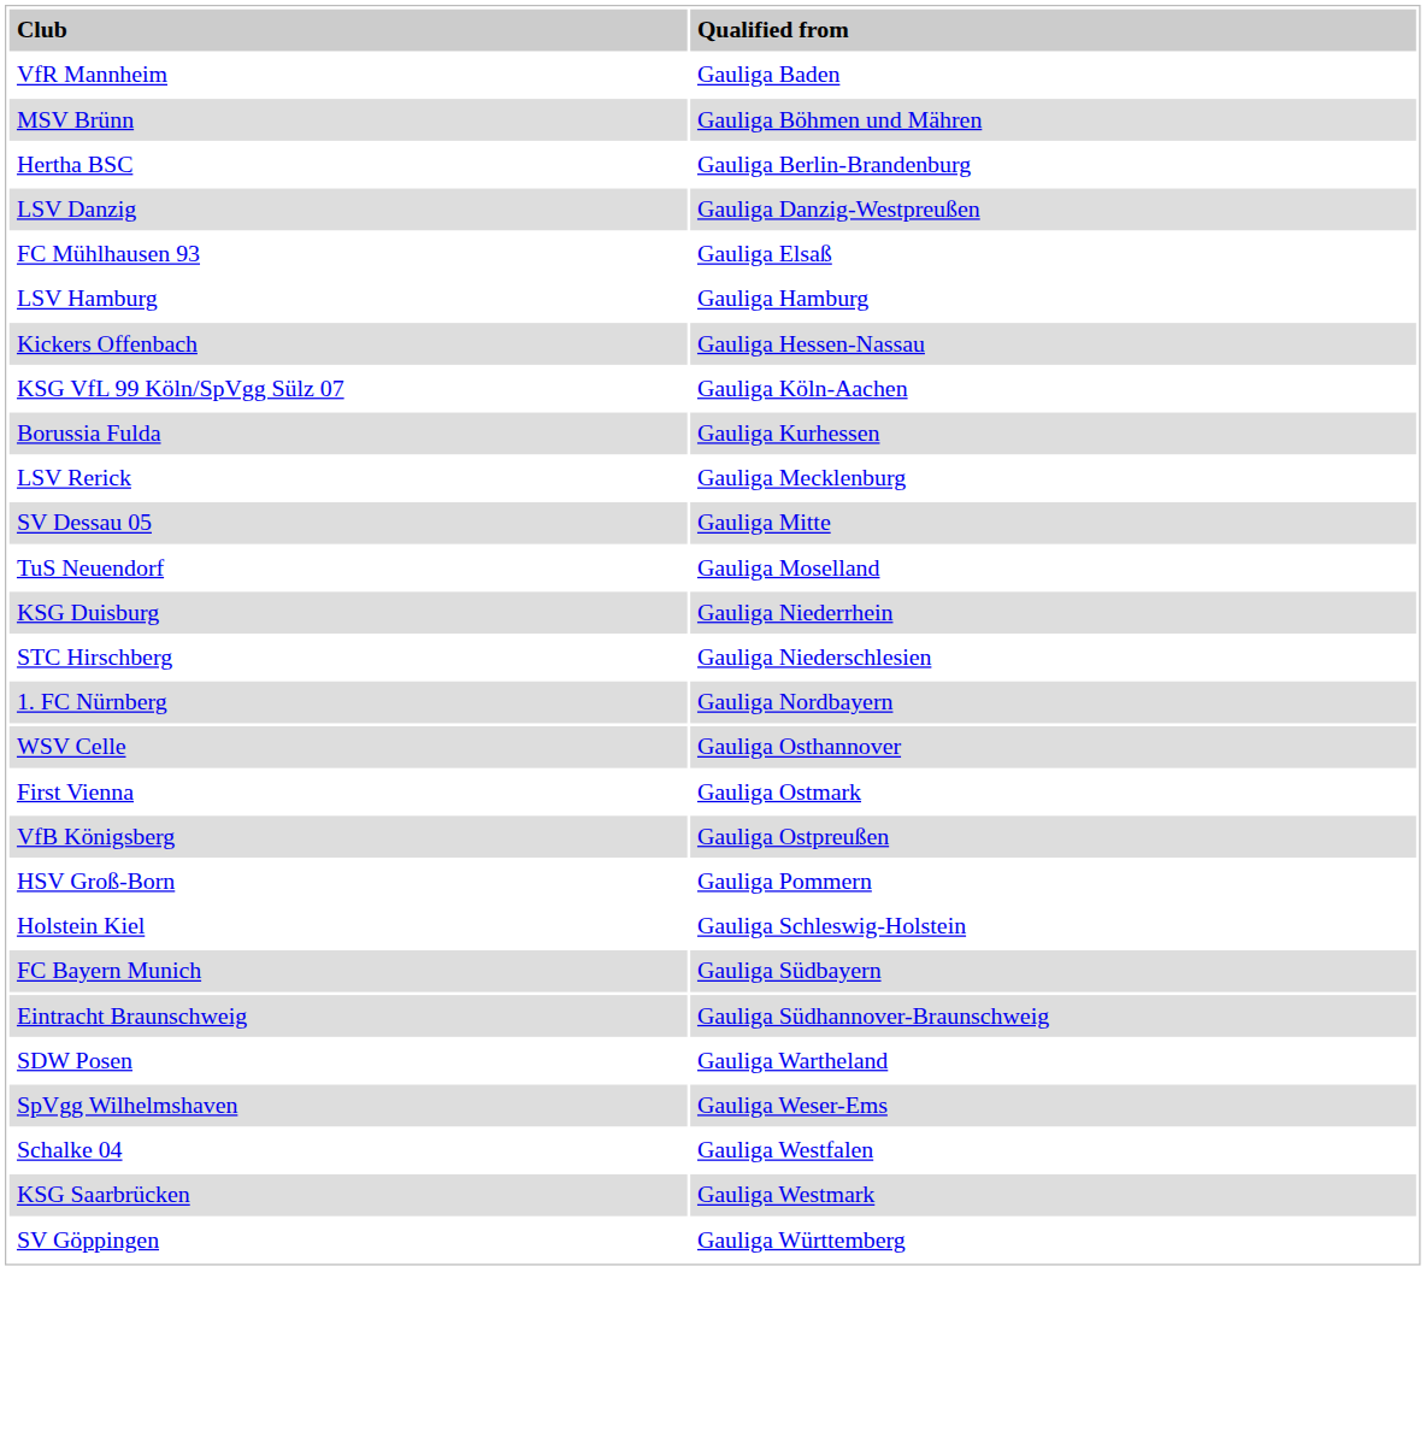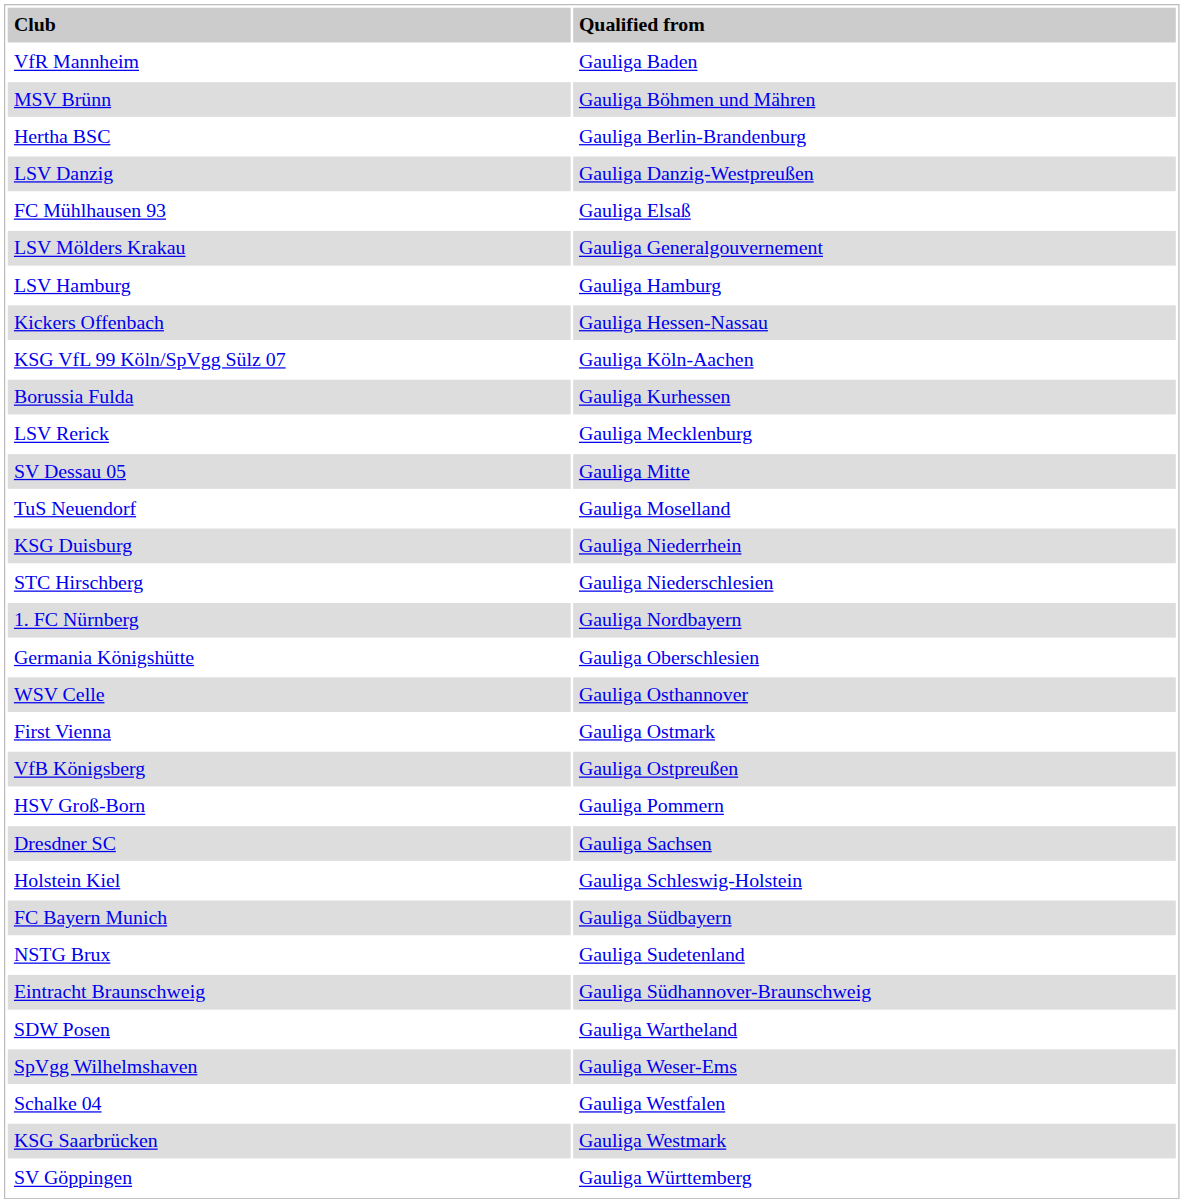+ row: LSV Mölders Krakau | Gauliga Generalgouvernement
+ row: Germania Königshütte | Gauliga Oberschlesien
+ row: Dresdner SC | Gauliga Sachsen
+ row: NSTG Brux | Gauliga Sudetenland
